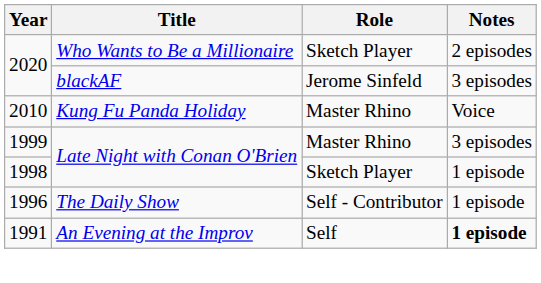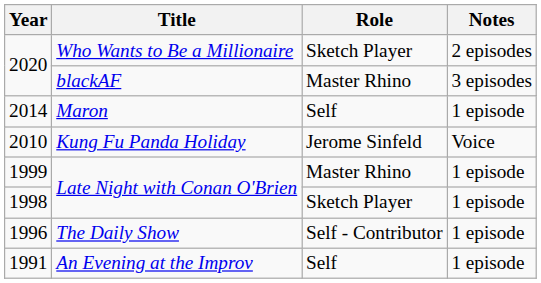2020 / blackAF | Role: Jerome Sinfeld -> Master Rhino
+ row: 2014 | Maron | Self | 1 episode
2010 | Role: Master Rhino -> Jerome Sinfeld
1999 | Notes: 3 episodes -> 1 episode
1991 | Notes: bold -> normal
